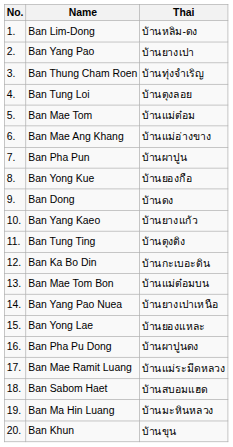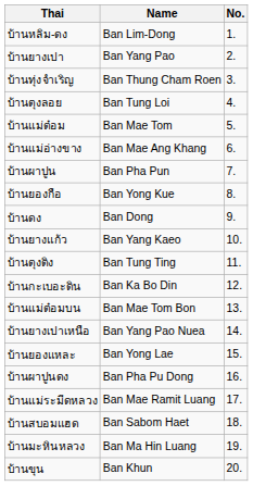columns swapped: No. <-> Thai
